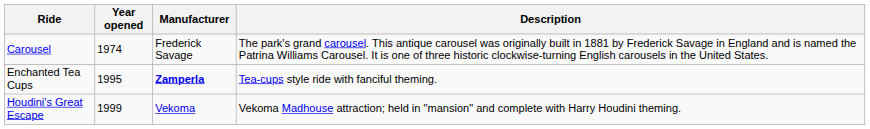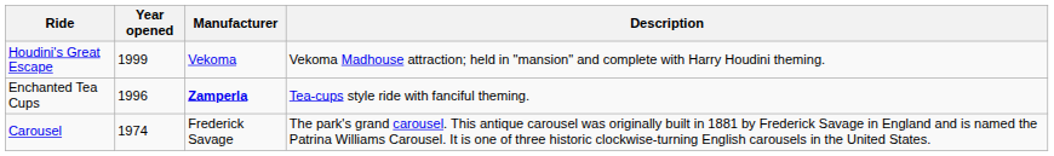rows swapped: Carousel <-> Houdini's Great Escape
Enchanted Tea Cups | Year opened: 1995 -> 1996
